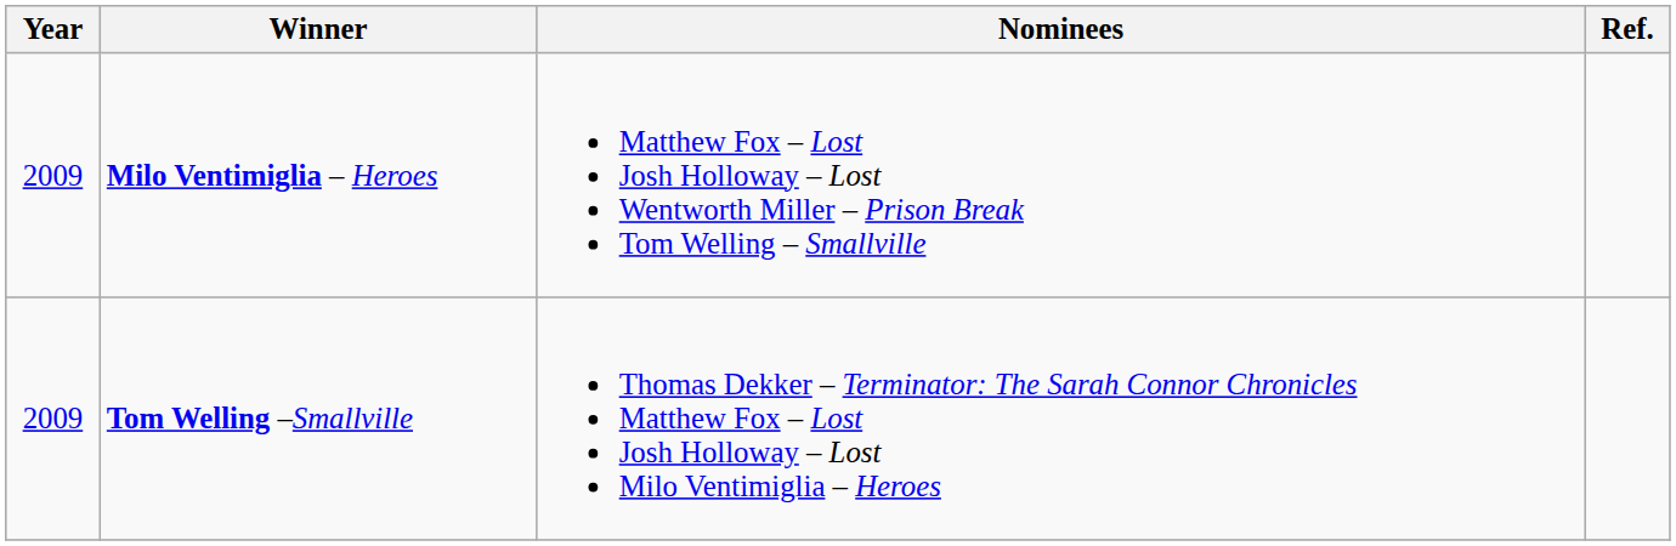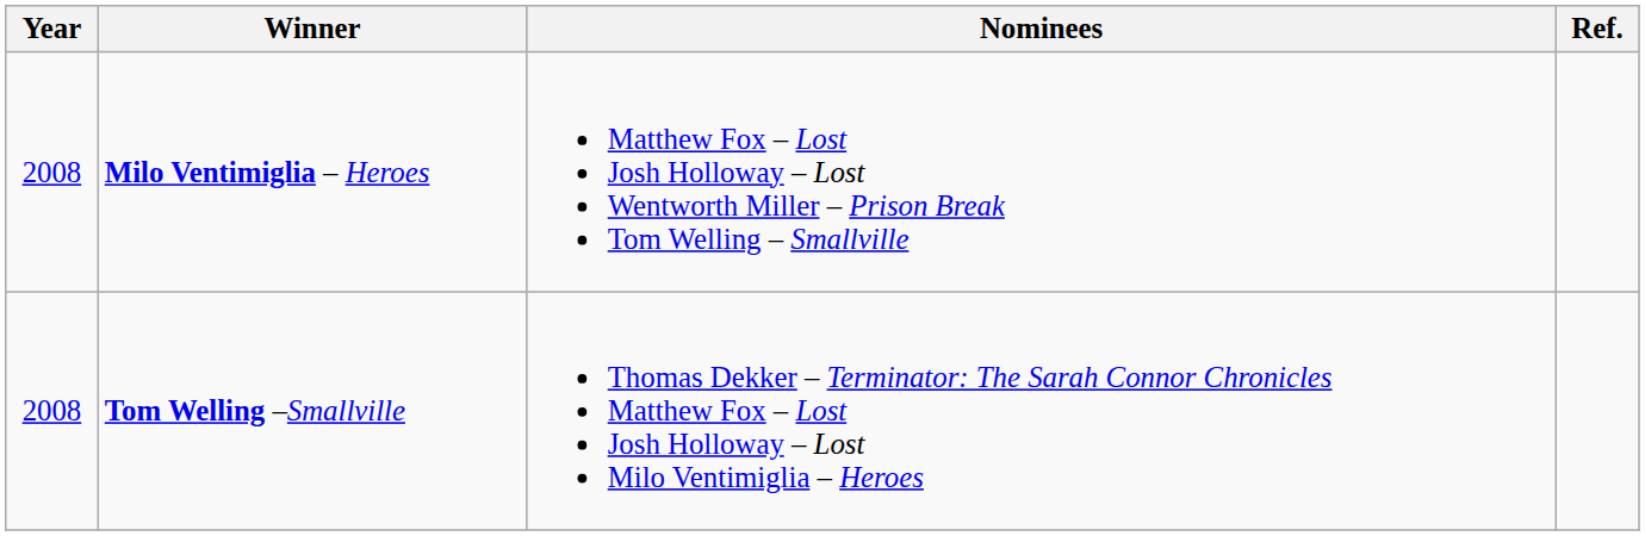Milo Ventimiglia – Heroes | Year: 2009 -> 2008
Tom Welling –Smallville | Year: 2009 -> 2008
